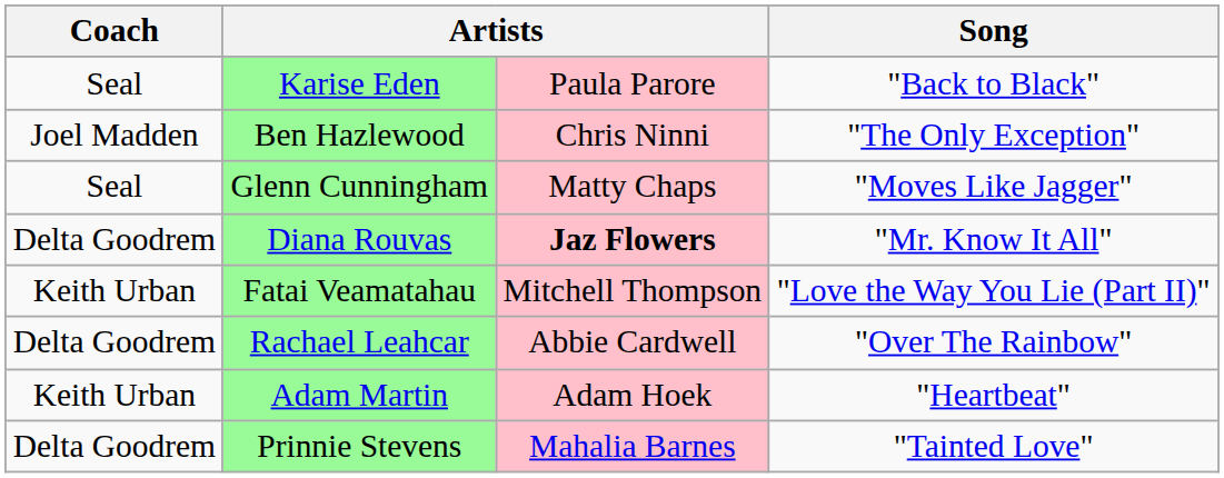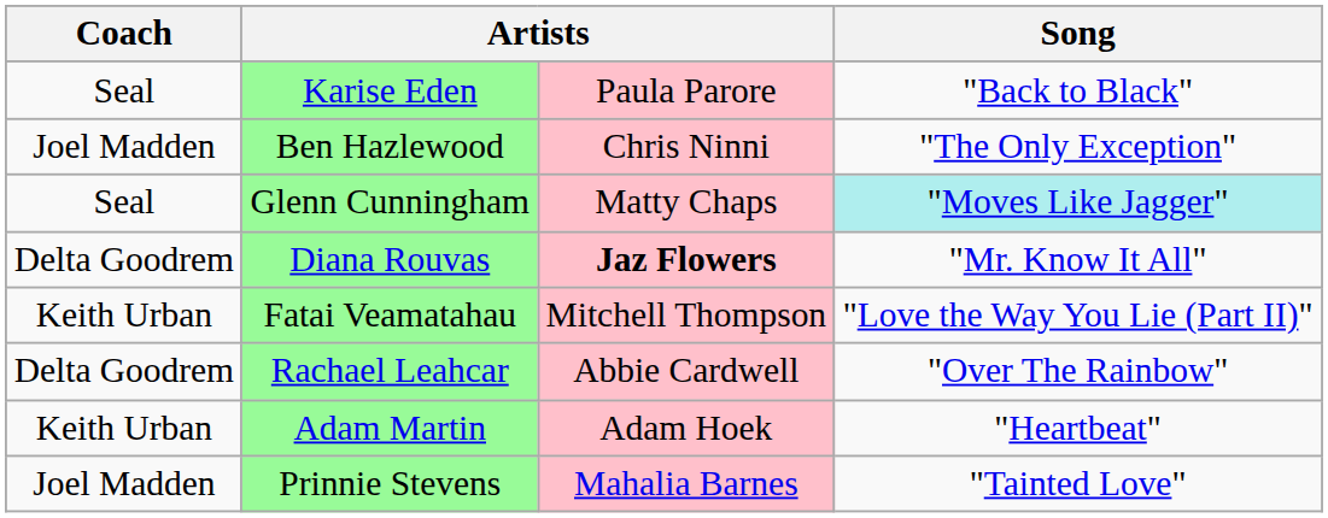Glenn Cunningham | Song: no background -> paleturquoise background
Prinnie Stevens | Coach: Delta Goodrem -> Joel Madden
